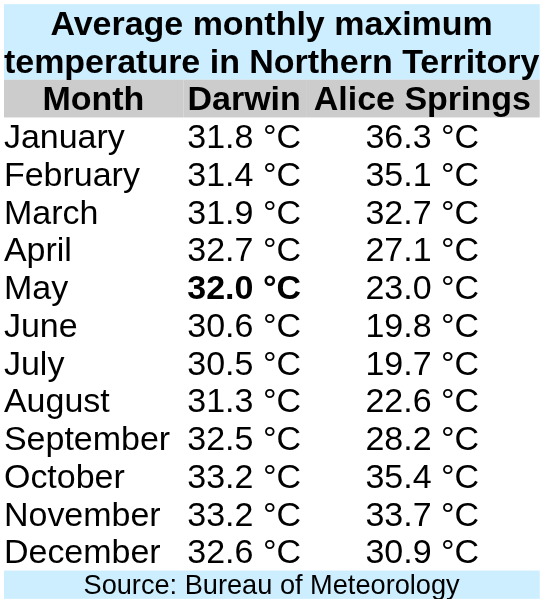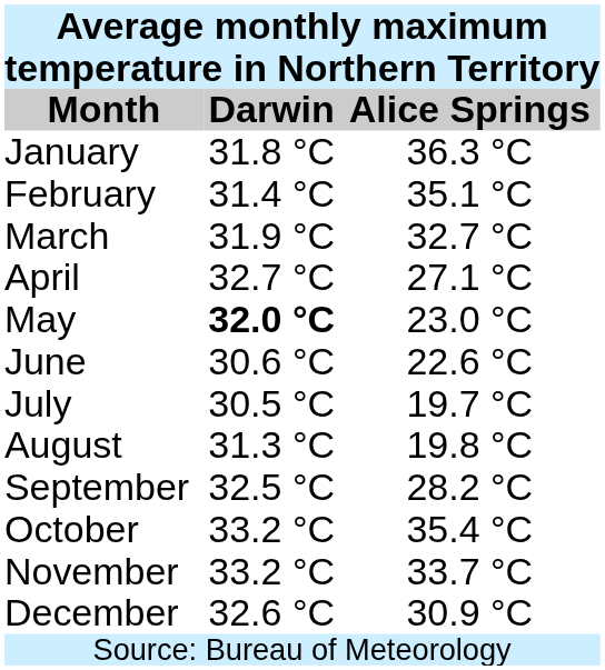June | Alice Springs: 19.8 °C -> 22.6 °C
August | Alice Springs: 22.6 °C -> 19.8 °C
